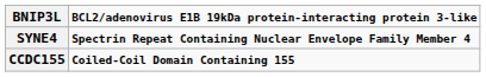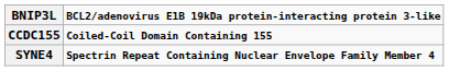rows swapped: SYNE4 <-> CCDC155
